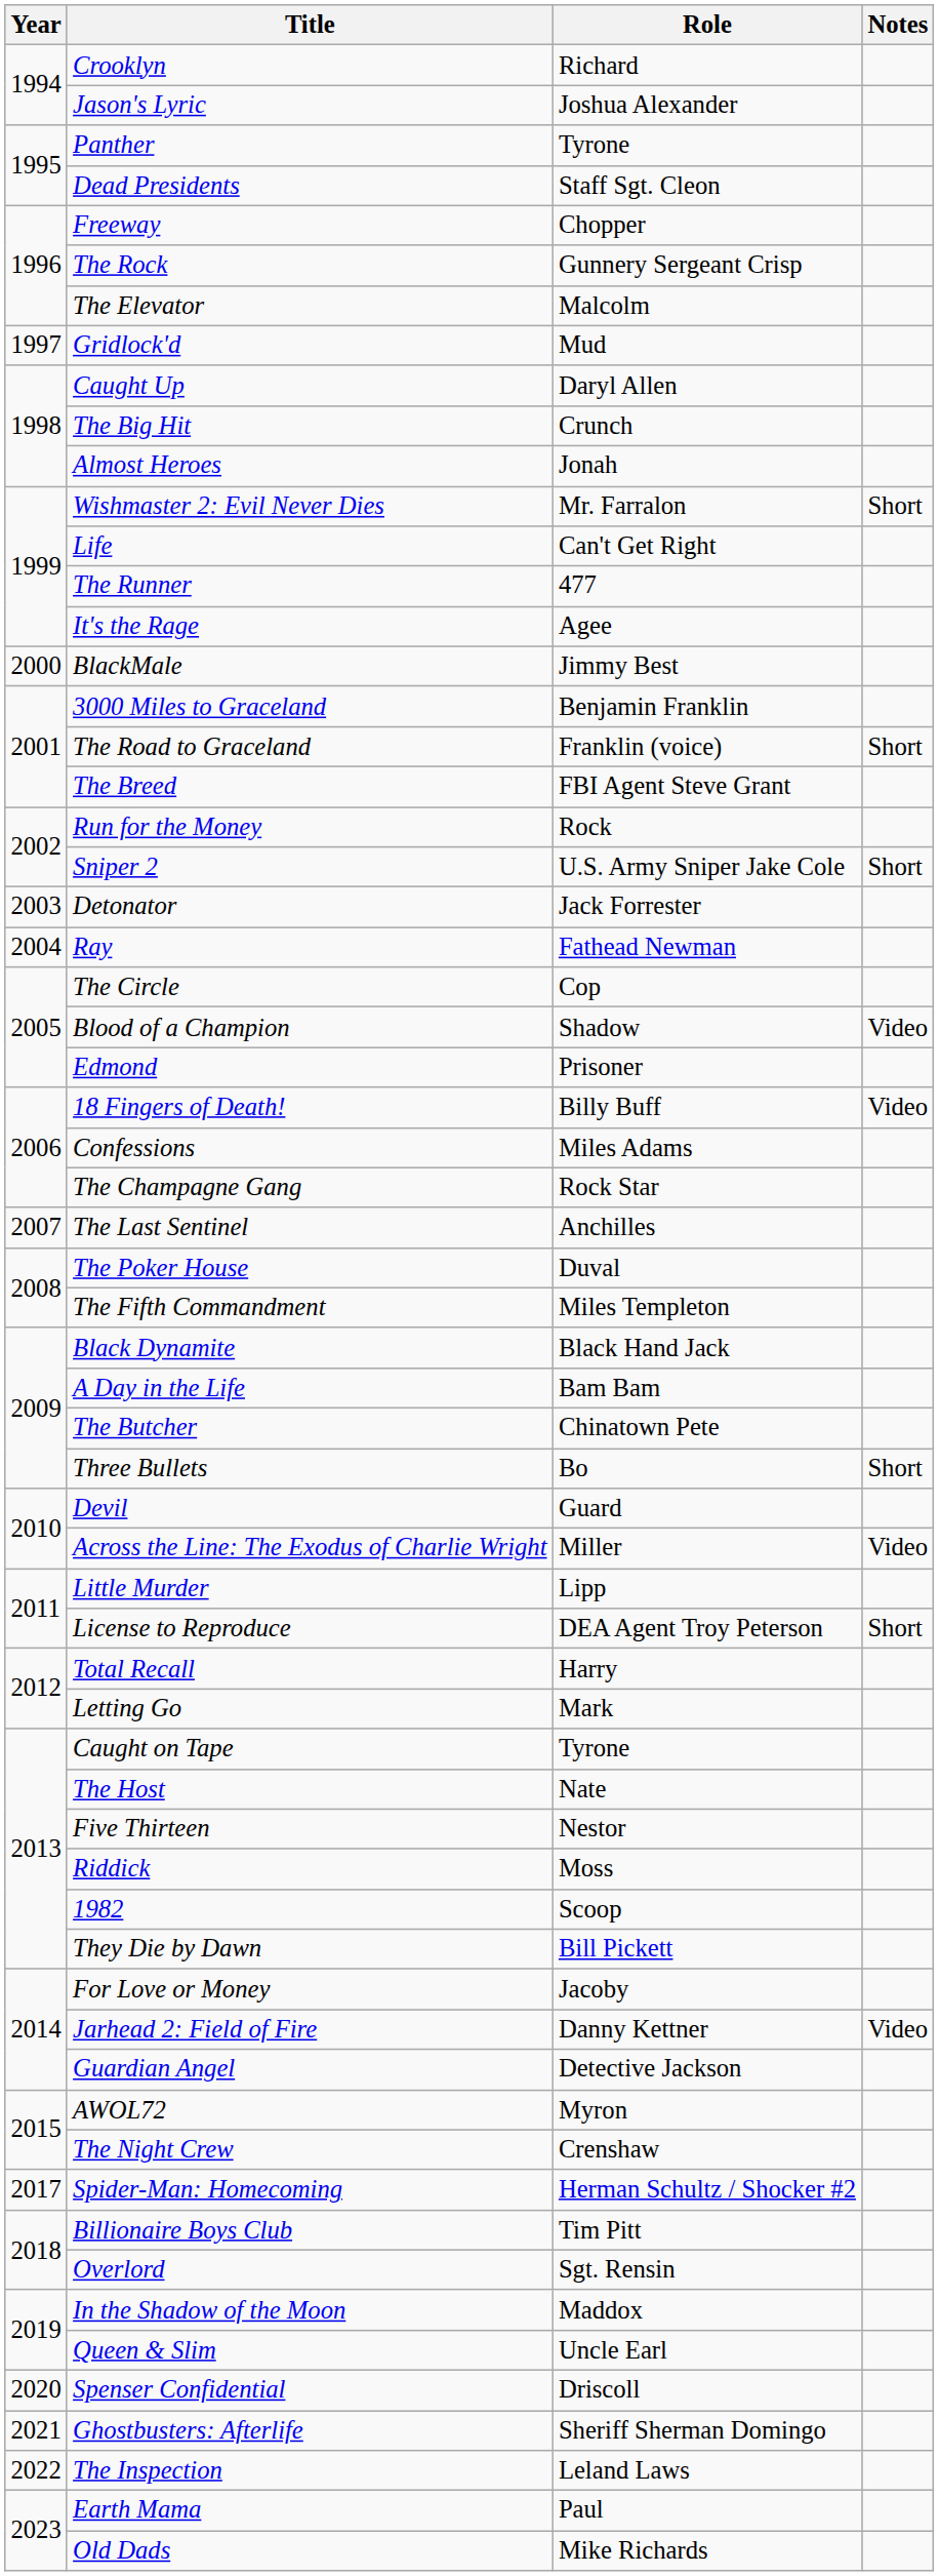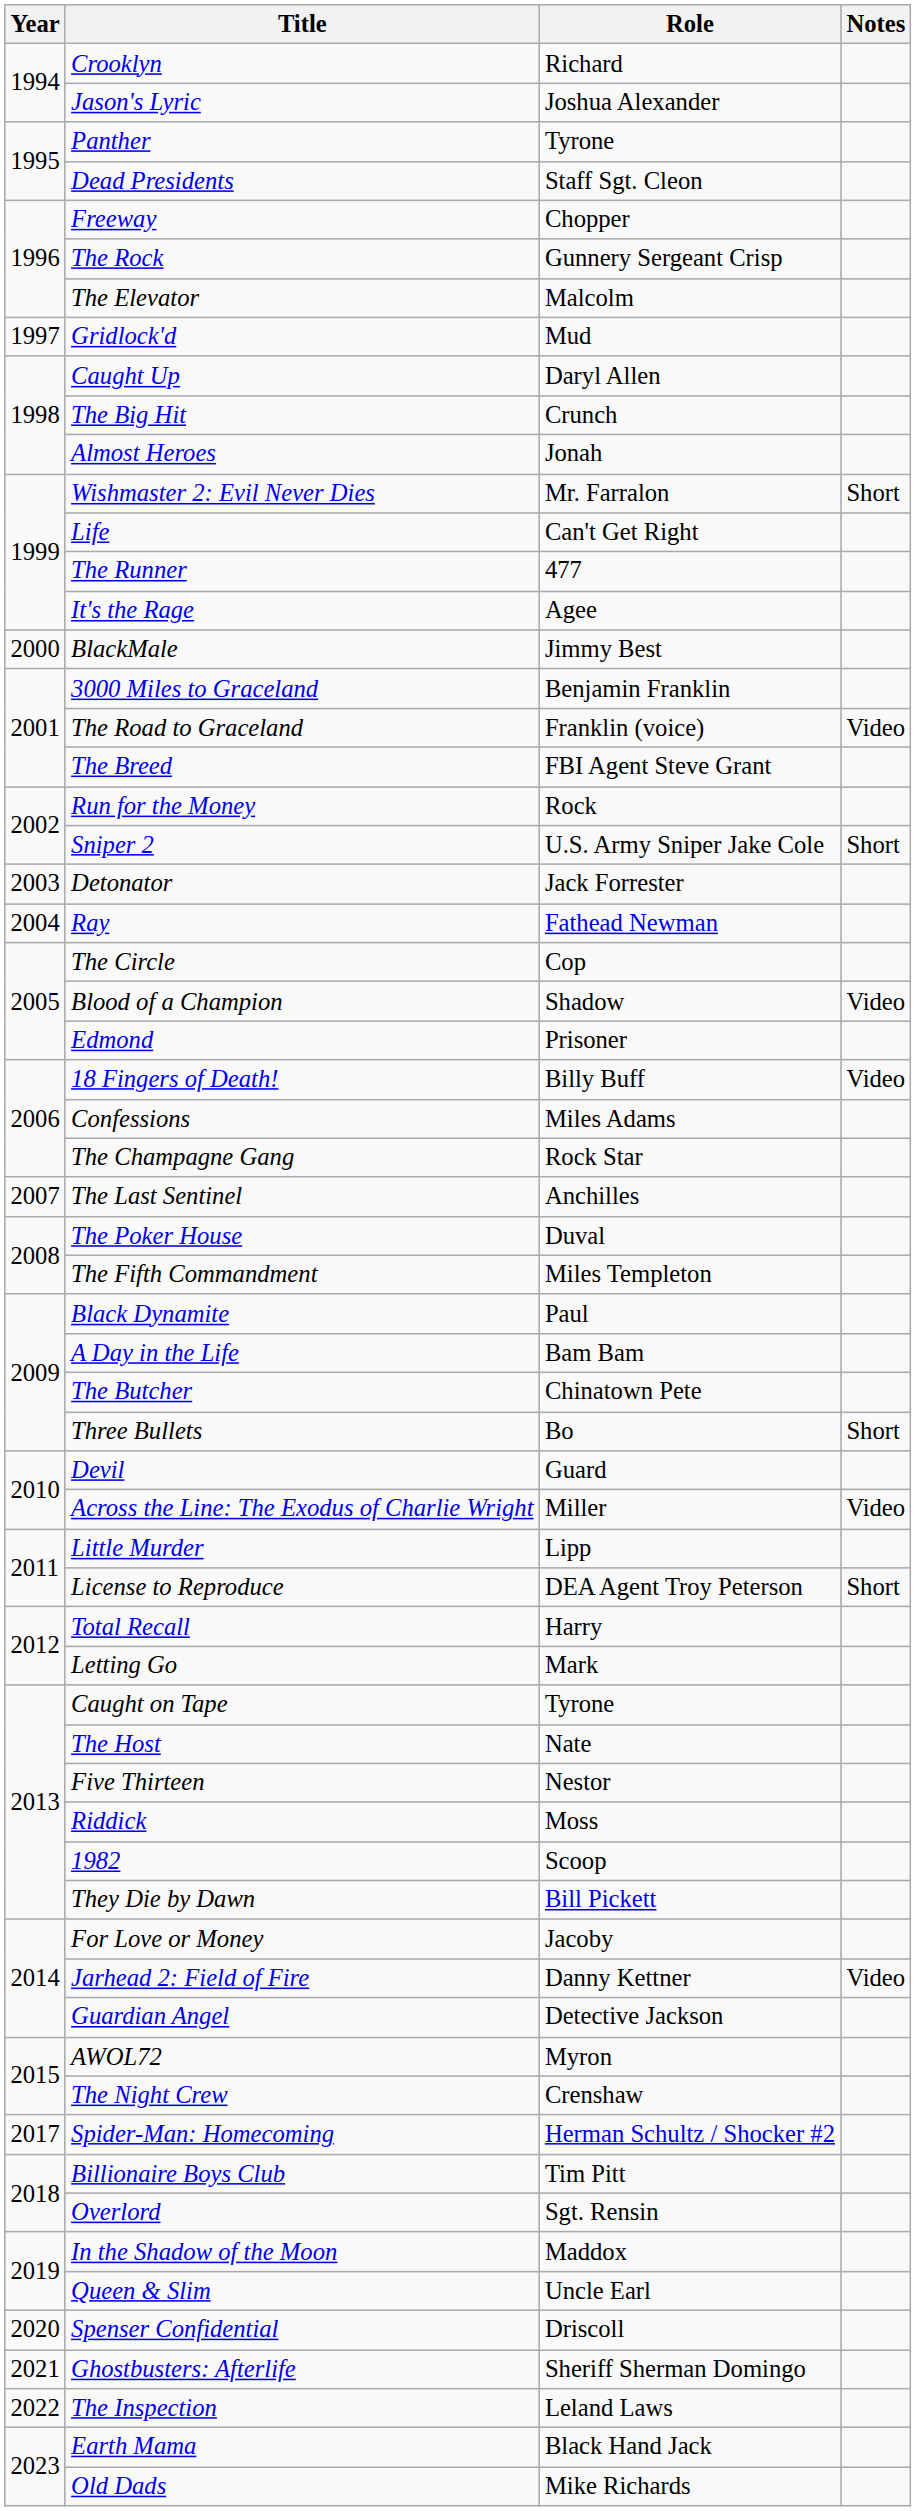The Road to Graceland | Notes: Short -> Video
Black Dynamite | Role: Black Hand Jack -> Paul
Earth Mama | Role: Paul -> Black Hand Jack
